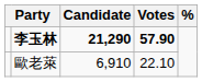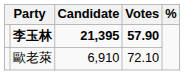李玉林 | Candidate: 21,290 -> 21,395
歐老萊 | Votes: 22.10 -> 72.10
